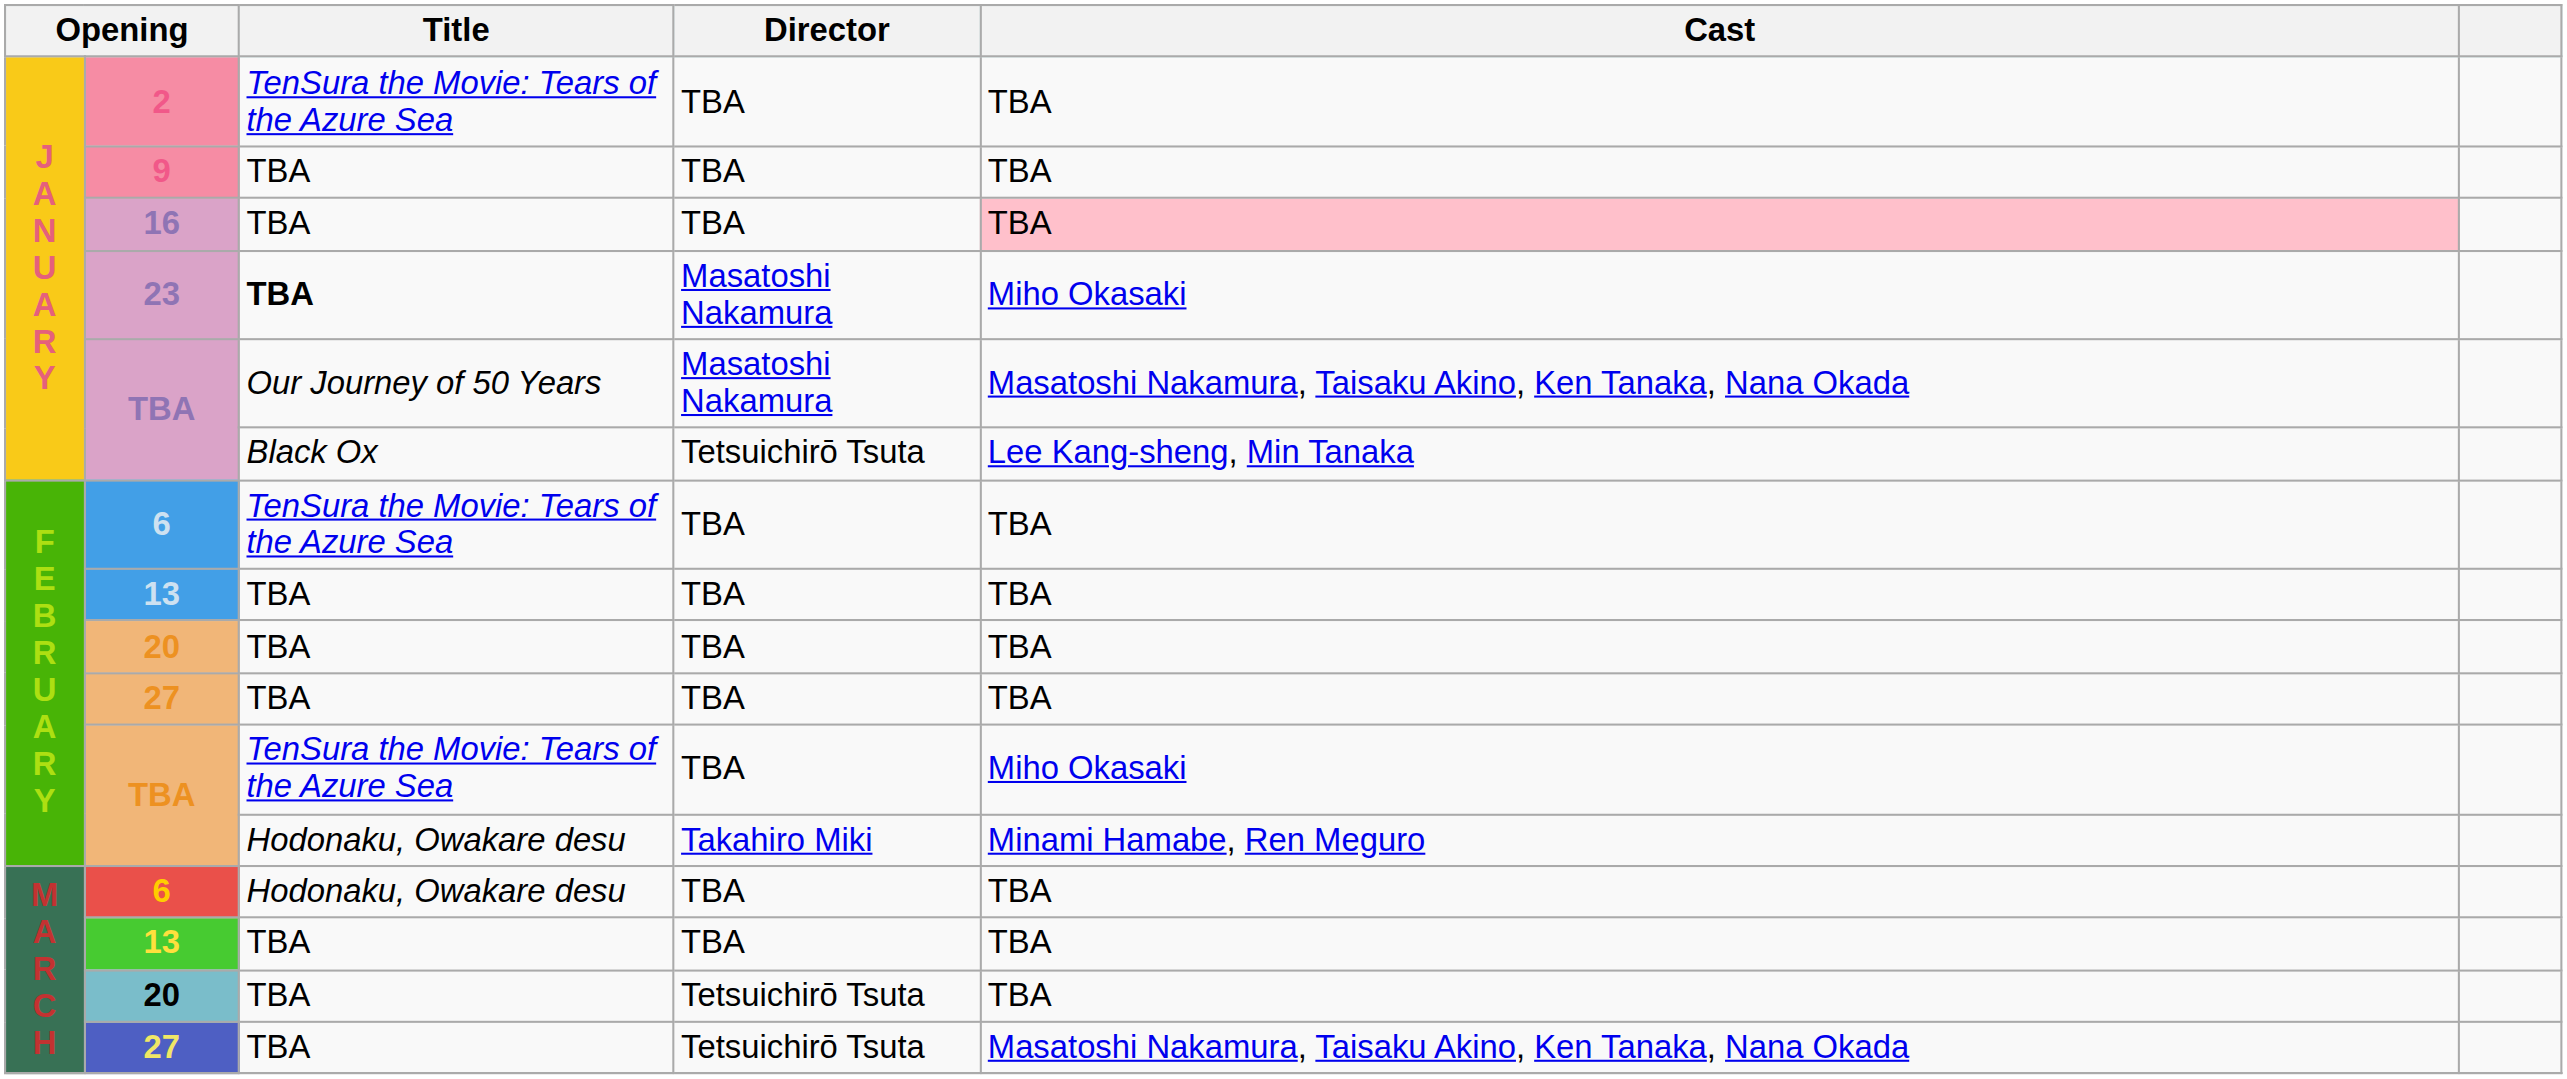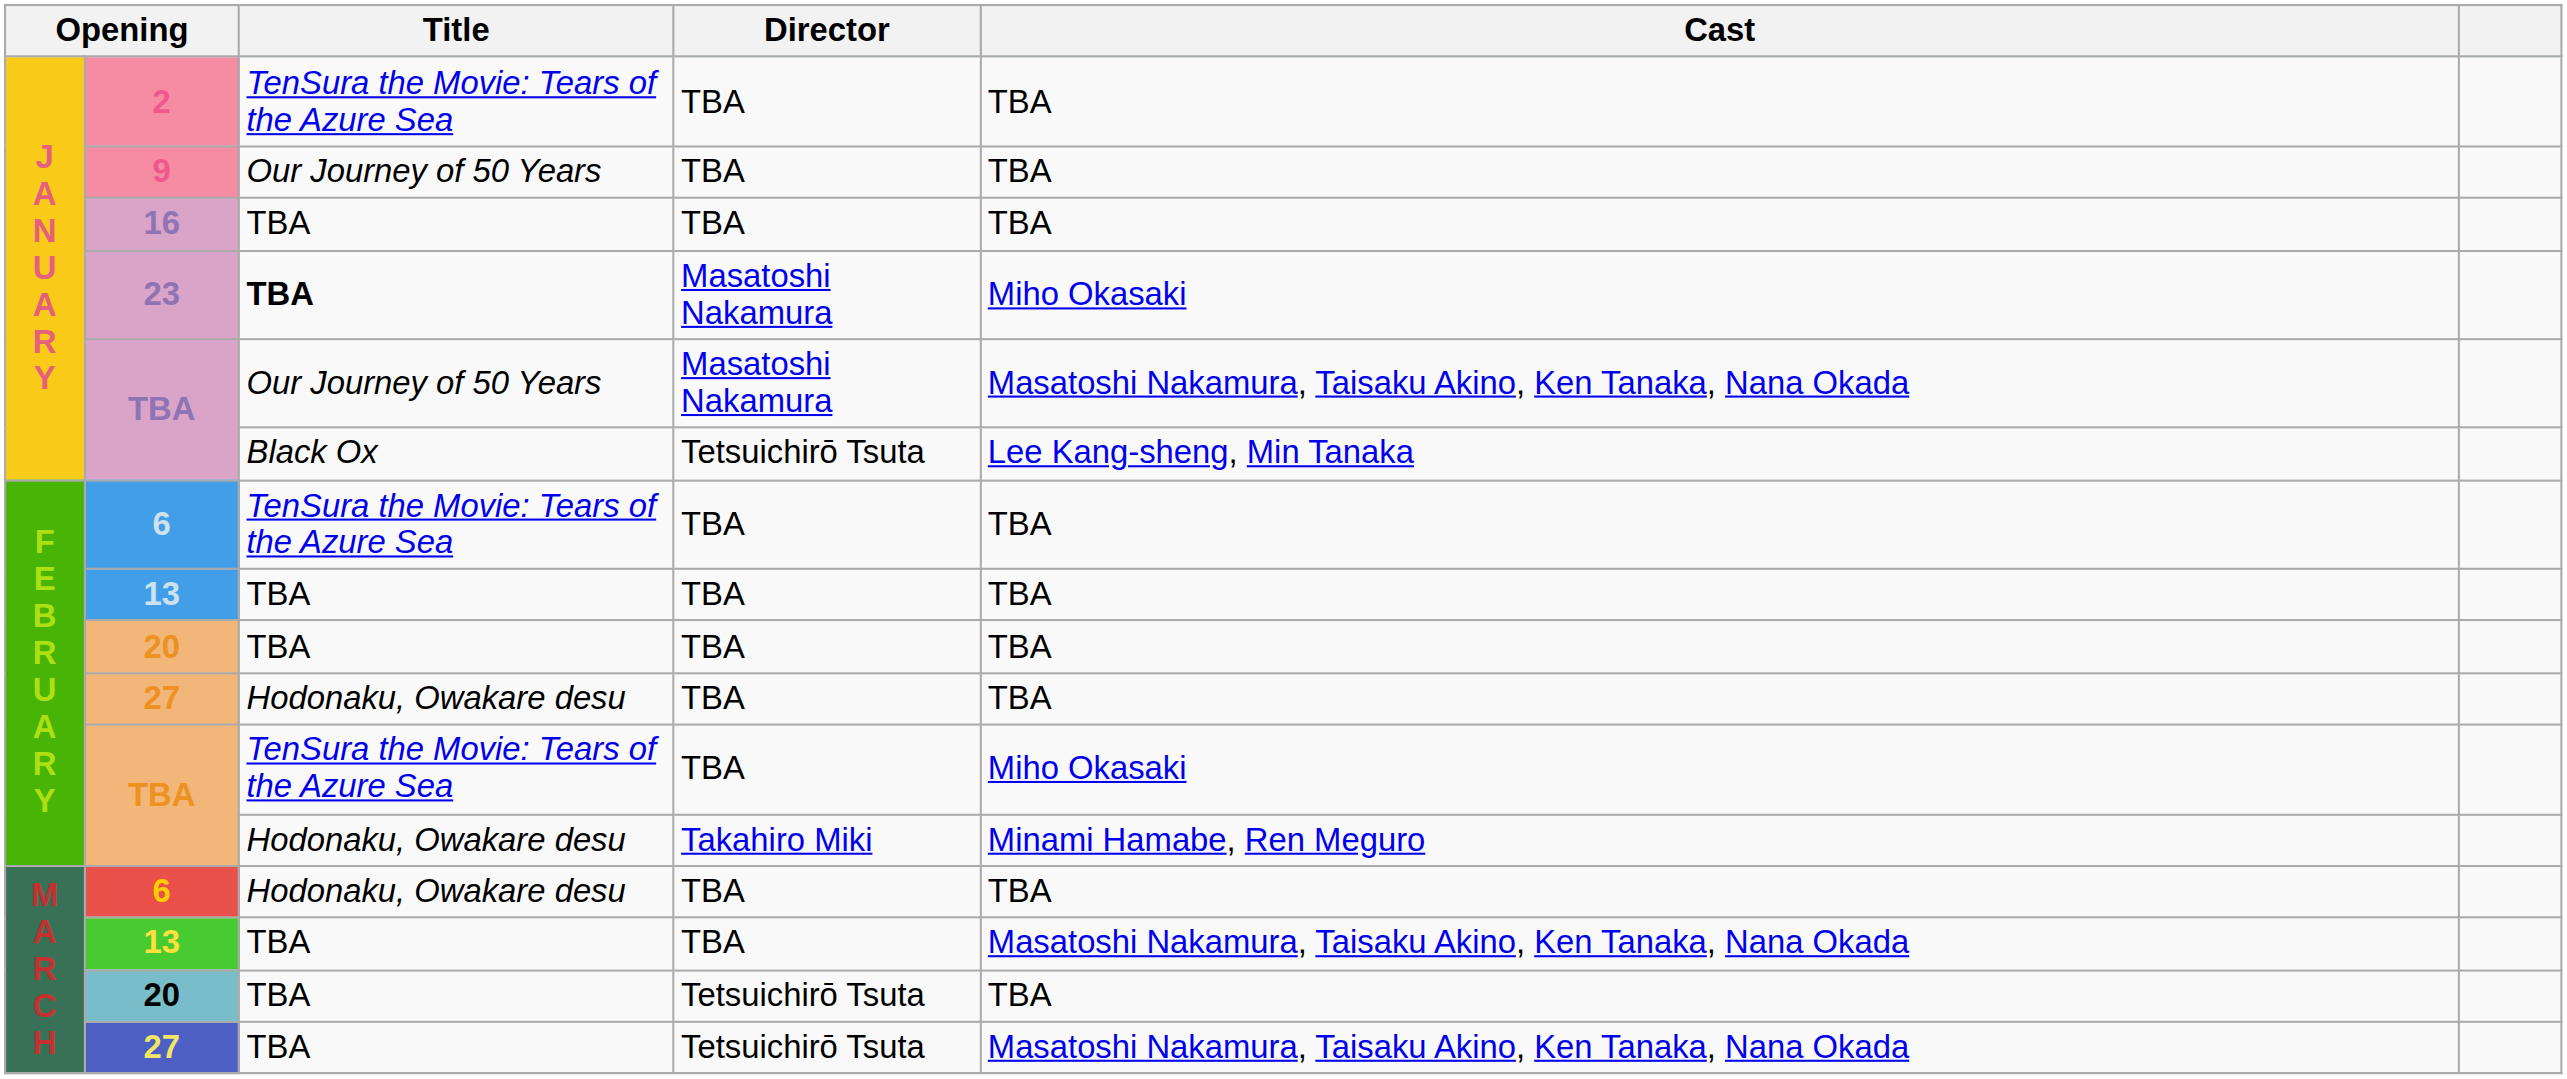9 | Title: TBA -> Our Journey of 50 Years
16 | Cast: pink background -> no background
F E B R U A R Y / 27 | Title: TBA -> Hodonaku, Owakare desu
M A R C H / 13 | Cast: TBA -> Masatoshi Nakamura, Taisaku Akino, Ken Tanaka, Nana Okada
